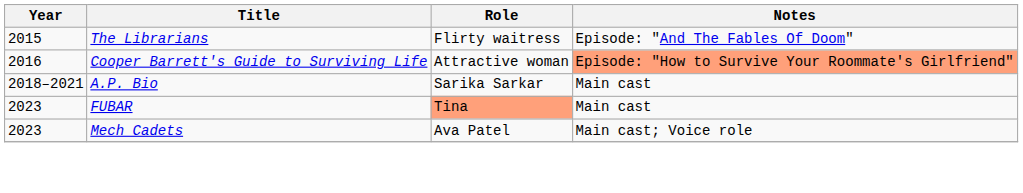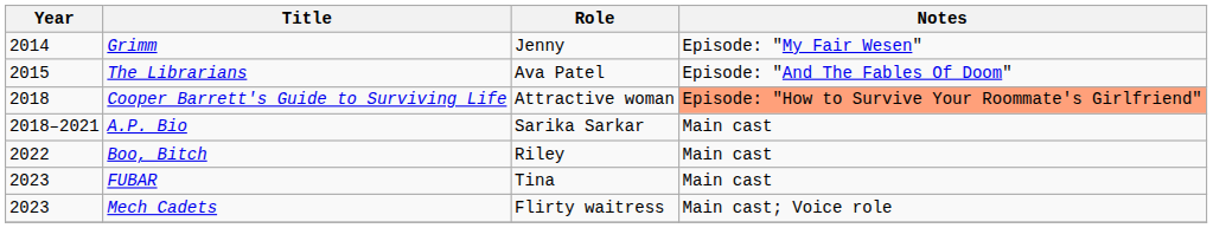+ row: 2014 | Grimm | Jenny | Episode: "My Fair Wesen"
The Librarians | Role: Flirty waitress -> Ava Patel
Cooper Barrett's Guide to Surviving Life | Year: 2016 -> 2018
+ row: 2022 | Boo, Bitch | Riley | Main cast
FUBAR | Role: lightsalmon background -> no background
Mech Cadets | Role: Ava Patel -> Flirty waitress
